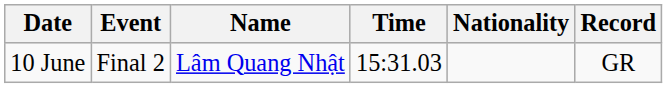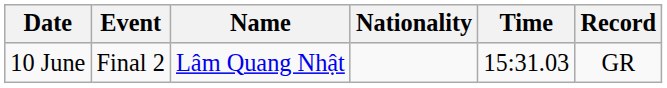columns swapped: Nationality <-> Time
